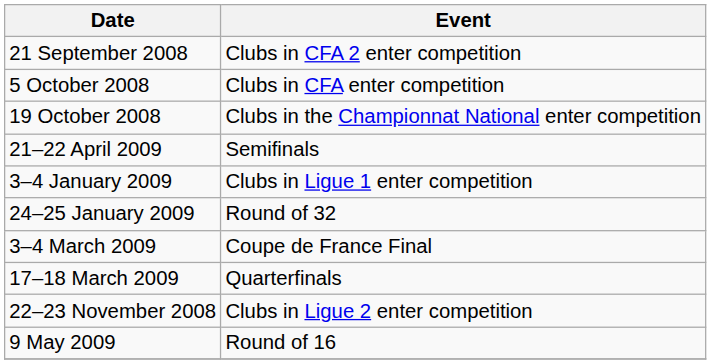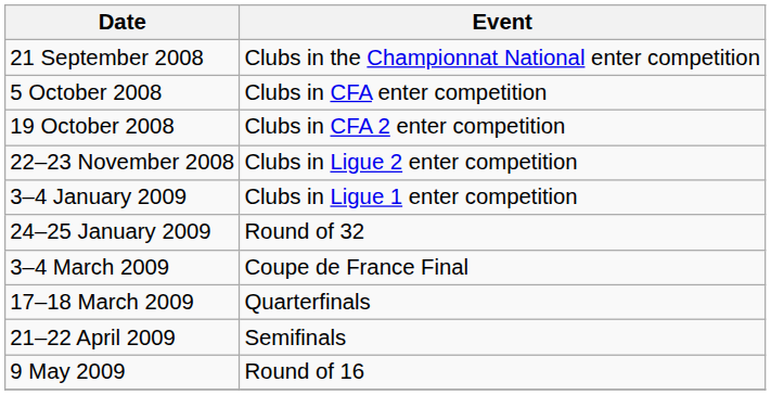21 September 2008 | Event: Clubs in CFA 2 enter competition -> Clubs in the Championnat National enter competition
19 October 2008 | Event: Clubs in the Championnat National enter competition -> Clubs in CFA 2 enter competition
rows swapped: 22–23 November 2008 <-> 21–22 April 2009
